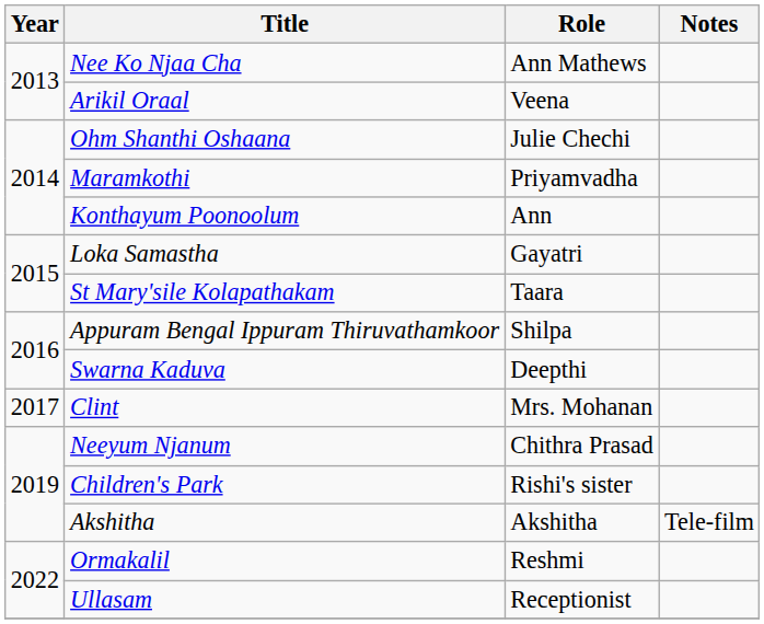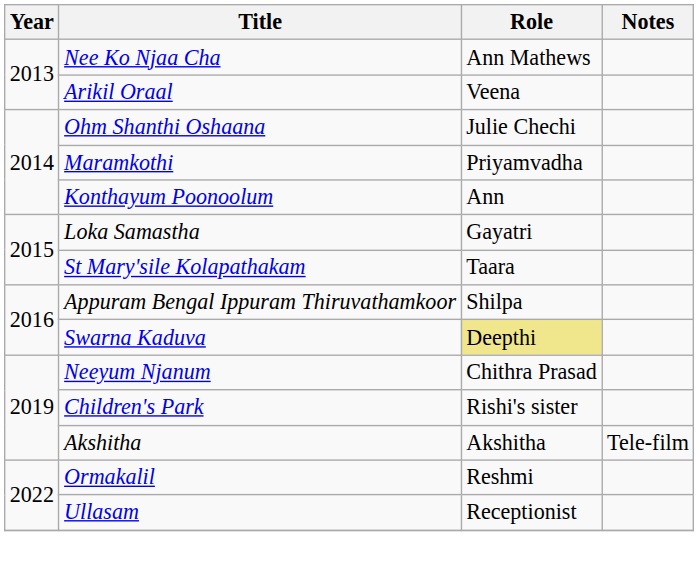Swarna Kaduva | Role: no background -> khaki background
- row: 2017 | Clint | Mrs. Mohanan
